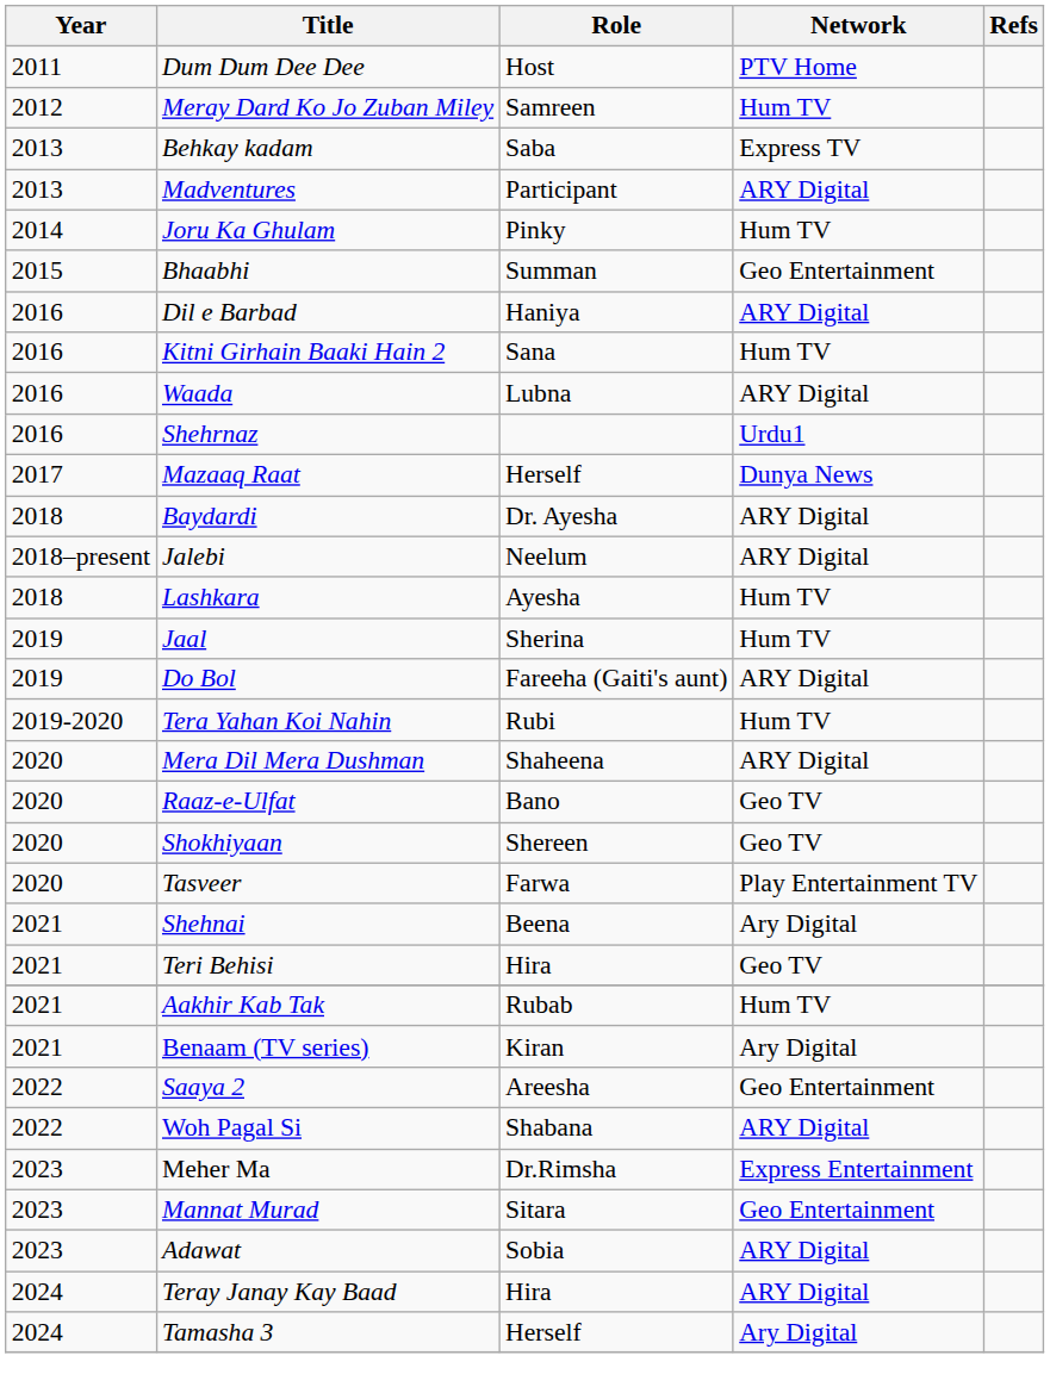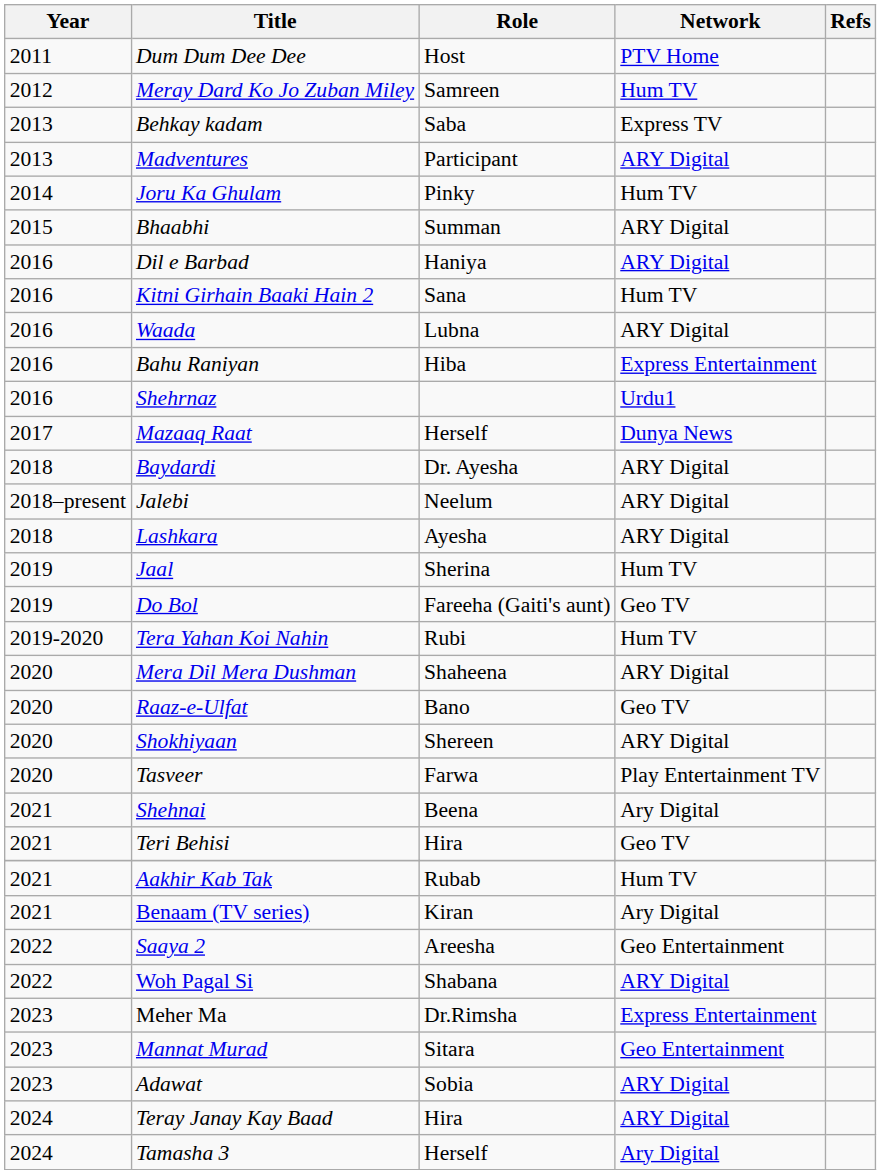Bhaabhi | Network: Geo Entertainment -> ARY Digital
+ row: 2016 | Bahu Raniyan | Hiba | Express Entertainment
Lashkara | Network: Hum TV -> ARY Digital
Do Bol | Network: ARY Digital -> Geo TV
Shokhiyaan | Network: Geo TV -> ARY Digital
